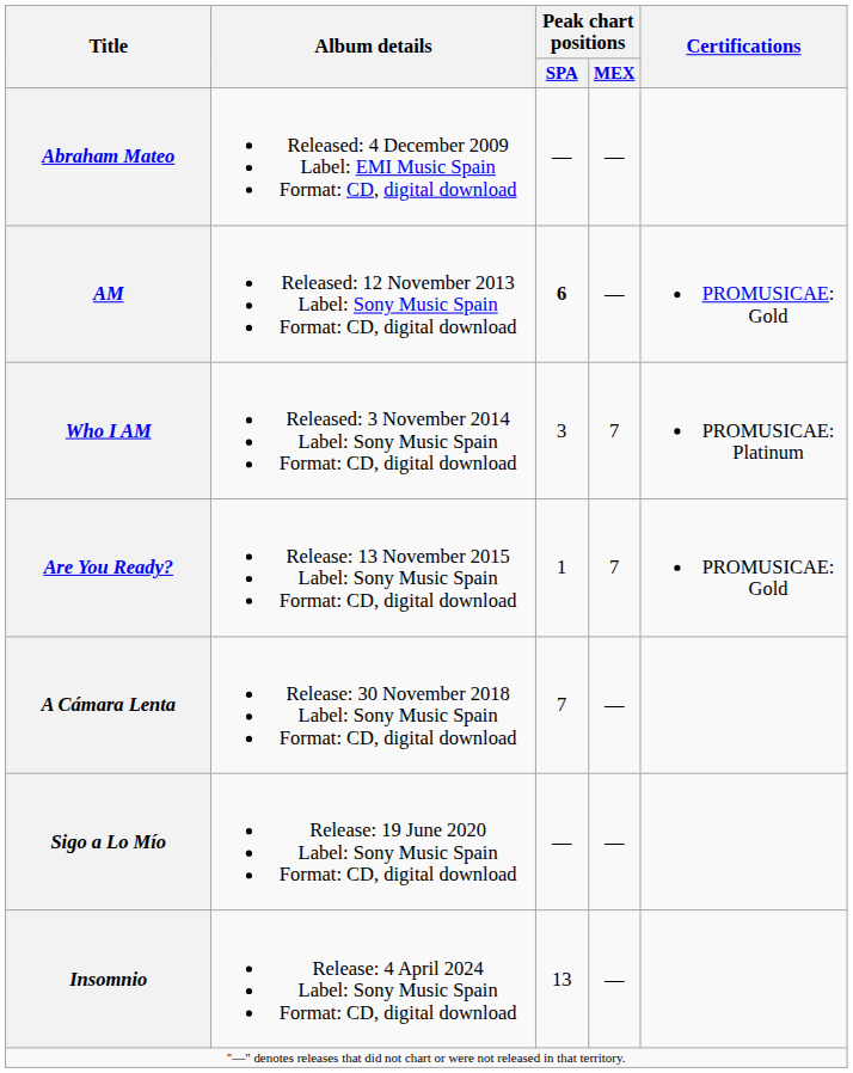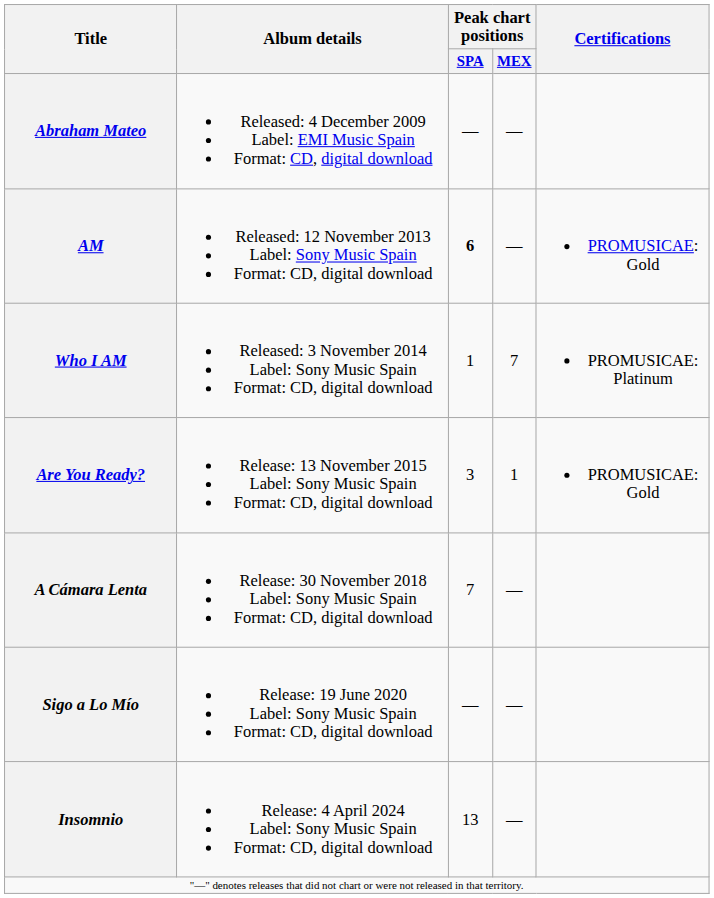Who I AM | Peak chart positions / SPA: 3 -> 1
Are You Ready? | Peak chart positions / SPA: 1 -> 3
Are You Ready? | Peak chart positions / MEX: 7 -> 1
